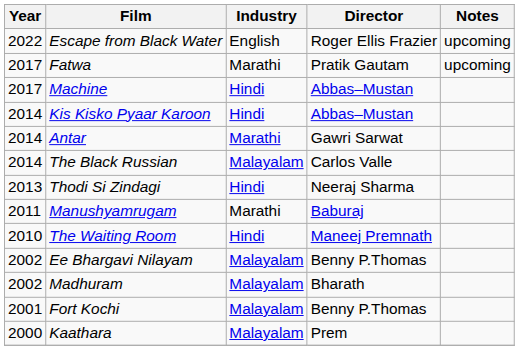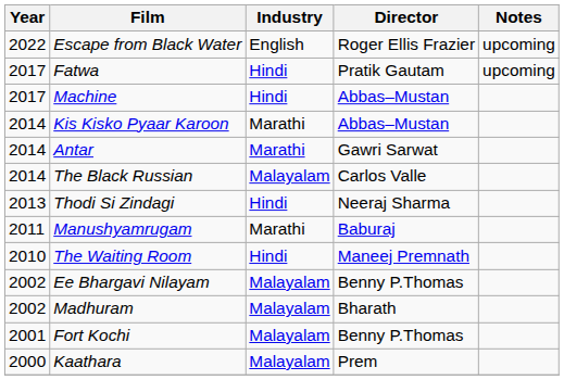Fatwa | Industry: Marathi -> Hindi
Kis Kisko Pyaar Karoon | Industry: Hindi -> Marathi
